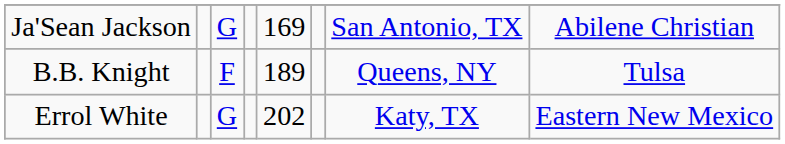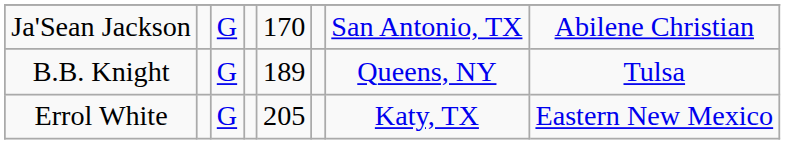Ja'Sean Jackson | column 5: 169 -> 170
B.B. Knight | column 3: F -> G
Errol White | column 5: 202 -> 205
